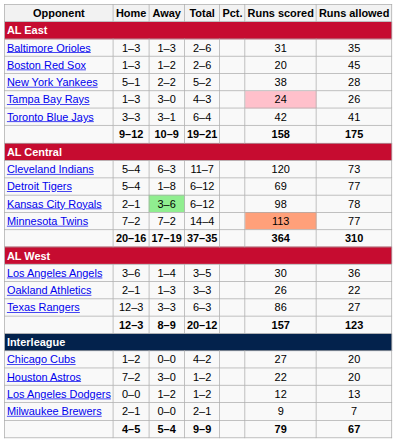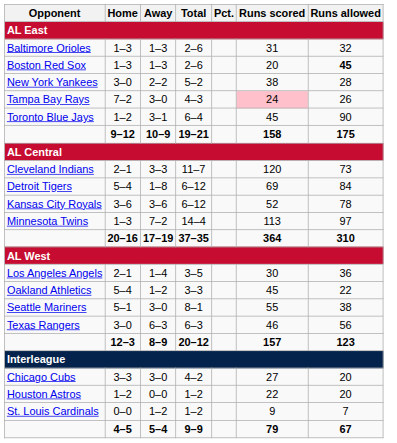Baltimore Orioles | Runs allowed: 35 -> 32
Boston Red Sox | Away: 1–2 -> 1–3
Boston Red Sox | Runs allowed: normal -> bold
New York Yankees | Home: 5–1 -> 3–0
Tampa Bay Rays | Home: 1–3 -> 7–2
Toronto Blue Jays | Home: 3–3 -> 1–2
Toronto Blue Jays | Runs scored: 42 -> 45
Toronto Blue Jays | Runs allowed: 41 -> 90
Cleveland Indians | Home: 5–4 -> 2–1
Cleveland Indians | Away: 6–3 -> 3–3
Detroit Tigers | Runs allowed: 77 -> 84
Kansas City Royals | Home: 2–1 -> 3–6
Kansas City Royals | Away: lightgreen background -> no background
Kansas City Royals | Runs scored: 98 -> 52
Minnesota Twins | Home: 7–2 -> 1–3
Minnesota Twins | Runs scored: lightsalmon background -> no background
Minnesota Twins | Runs allowed: 77 -> 97
Los Angeles Angels | Home: 3–6 -> 2–1
Oakland Athletics | Home: 2–1 -> 5–4
Oakland Athletics | Away: 1–3 -> 1–2
Oakland Athletics | Runs scored: 26 -> 45
+ row: Seattle Mariners | 5–1 | 3–0 | 8–1 | 55 | 38
Texas Rangers | Home: 12–3 -> 3–0
Texas Rangers | Away: 3–3 -> 6–3
Texas Rangers | Runs scored: 86 -> 46
Texas Rangers | Runs allowed: 27 -> 56
Chicago Cubs | Home: 1–2 -> 3–3
Chicago Cubs | Away: 0–0 -> 3–0
Houston Astros | Home: 7–2 -> 1–2
Houston Astros | Away: 3–0 -> 0–0
- row: Los Angeles Dodgers | 0–0 | 1–2 | 1–2 | 12 | 13
- row: Milwaukee Brewers | 2–1 | 0–0 | 2–1 | 9 | 7
+ row: St. Louis Cardinals | 0–0 | 1–2 | 1–2 | 9 | 7
